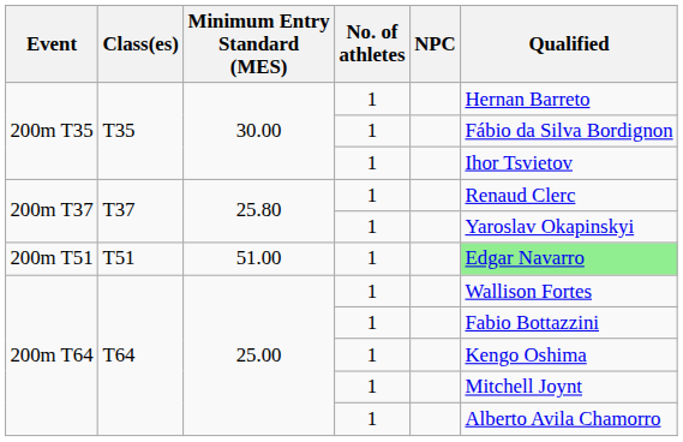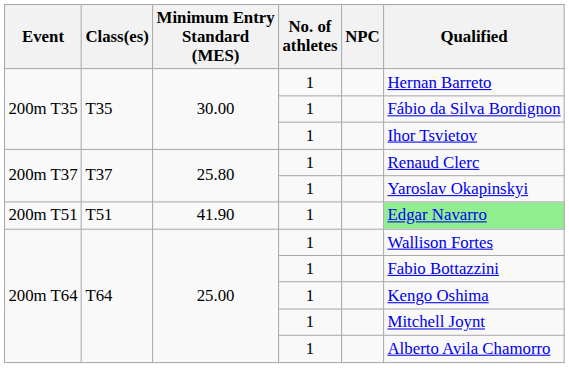200m T51 | Minimum Entry Standard (MES): 51.00 -> 41.90
